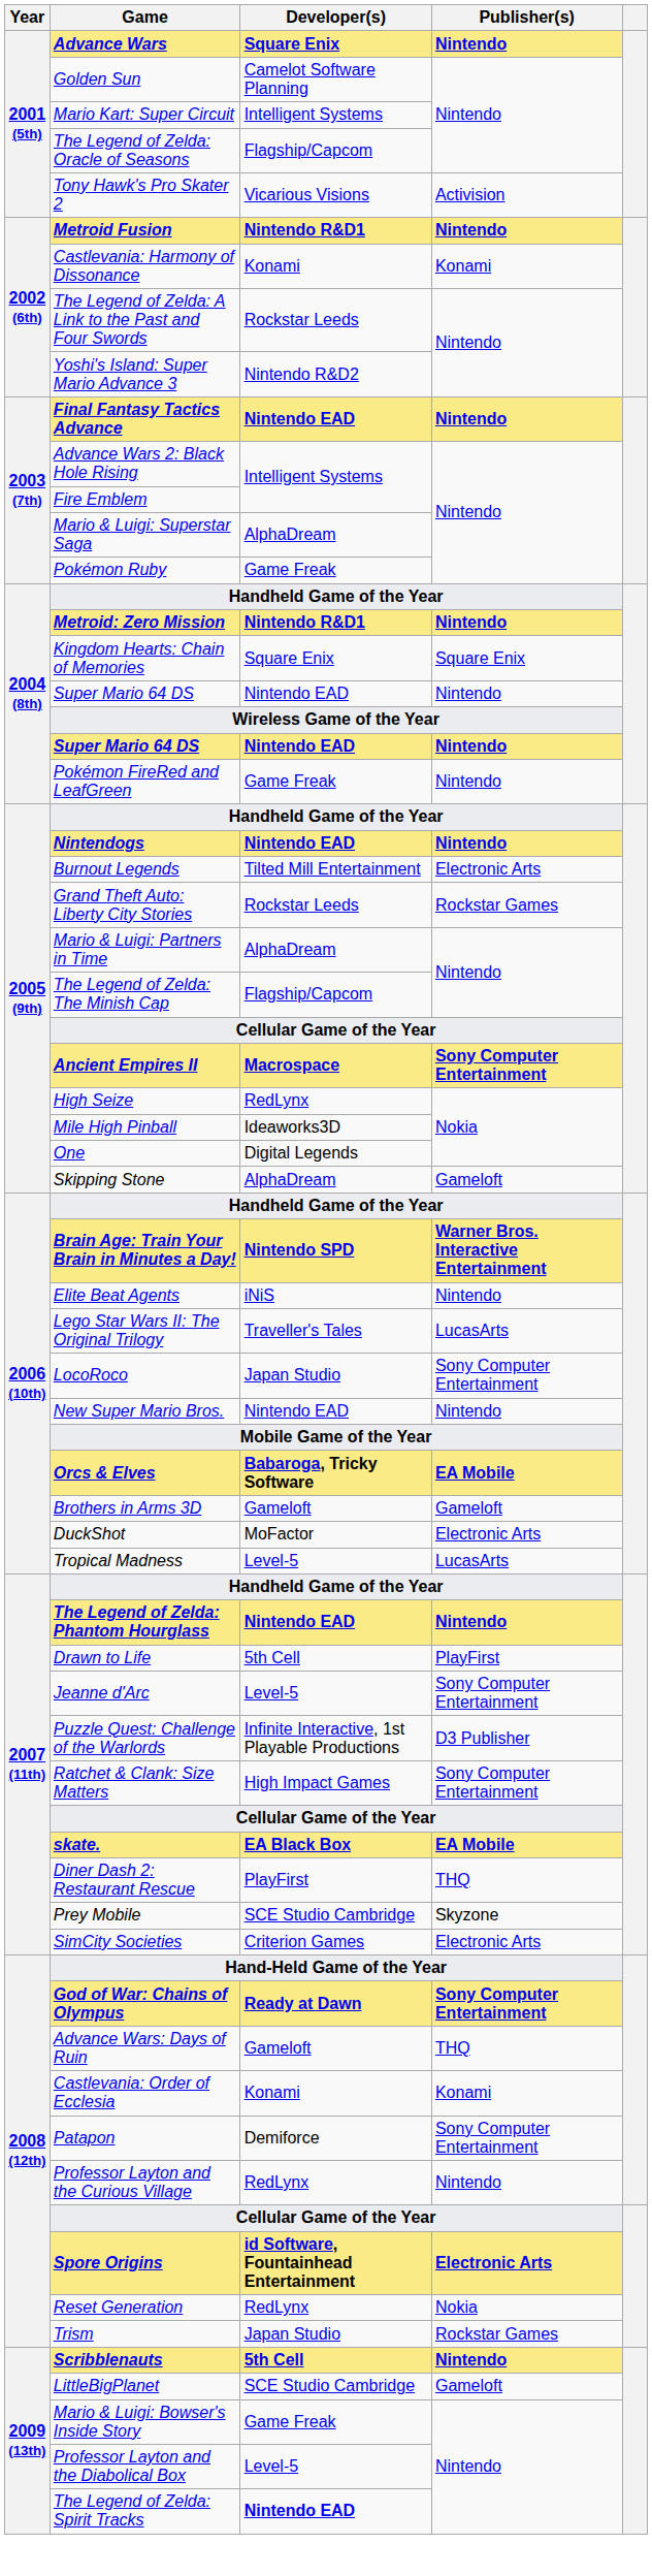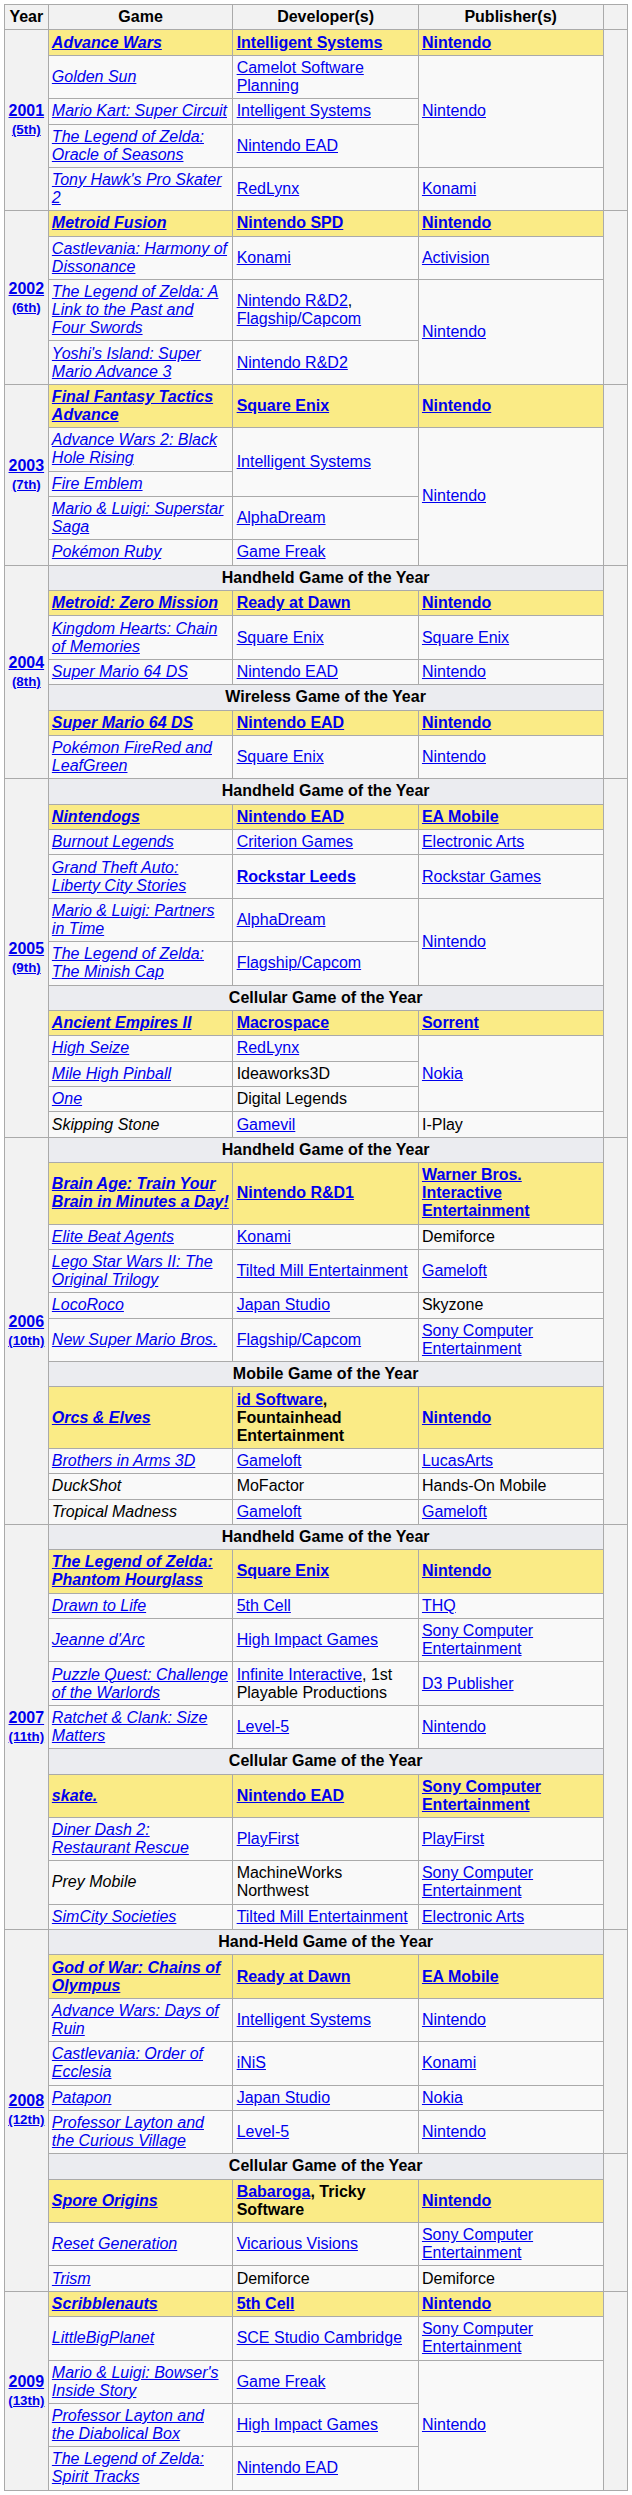Advance Wars | Developer(s): Square Enix -> Intelligent Systems
The Legend of Zelda: Oracle of Seasons | Developer(s): Flagship/Capcom -> Nintendo EAD
Tony Hawk's Pro Skater 2 | Developer(s): Vicarious Visions -> RedLynx
Tony Hawk's Pro Skater 2 | Publisher(s): Activision -> Konami
Metroid Fusion | Developer(s): Nintendo R&D1 -> Nintendo SPD
Castlevania: Harmony of Dissonance | Publisher(s): Konami -> Activision
The Legend of Zelda: A Link to the Past and Four Swords | Developer(s): Rockstar Leeds -> Nintendo R&D2, Flagship/Capcom
Final Fantasy Tactics Advance | Developer(s): Nintendo EAD -> Square Enix
Metroid: Zero Mission | Developer(s): Nintendo R&D1 -> Ready at Dawn
Pokémon FireRed and LeafGreen | Developer(s): Game Freak -> Square Enix
Nintendogs | Publisher(s): Nintendo -> EA Mobile
Burnout Legends | Developer(s): Tilted Mill Entertainment -> Criterion Games
Grand Theft Auto: Liberty City Stories | Developer(s): normal -> bold
Ancient Empires II | Publisher(s): Sony Computer Entertainment -> Sorrent
Skipping Stone | Developer(s): AlphaDream -> Gamevil
Skipping Stone | Publisher(s): Gameloft -> I-Play
Brain Age: Train Your Brain in Minutes a Day! | Developer(s): Nintendo SPD -> Nintendo R&D1
Elite Beat Agents | Developer(s): iNiS -> Konami
Elite Beat Agents | Publisher(s): Nintendo -> Demiforce
Lego Star Wars II: The Original Trilogy | Developer(s): Traveller's Tales -> Tilted Mill Entertainment
Lego Star Wars II: The Original Trilogy | Publisher(s): LucasArts -> Gameloft
LocoRoco | Publisher(s): Sony Computer Entertainment -> Skyzone
New Super Mario Bros. | Developer(s): Nintendo EAD -> Flagship/Capcom
New Super Mario Bros. | Publisher(s): Nintendo -> Sony Computer Entertainment
Orcs & Elves | Developer(s): Babaroga, Tricky Software -> id Software, Fountainhead Entertainment
Orcs & Elves | Publisher(s): EA Mobile -> Nintendo
Brothers in Arms 3D | Publisher(s): Gameloft -> LucasArts
DuckShot | Publisher(s): Electronic Arts -> Hands-On Mobile
Tropical Madness | Developer(s): Level-5 -> Gameloft
Tropical Madness | Publisher(s): LucasArts -> Gameloft
The Legend of Zelda: Phantom Hourglass | Developer(s): Nintendo EAD -> Square Enix
Drawn to Life | Publisher(s): PlayFirst -> THQ
Jeanne d'Arc | Developer(s): Level-5 -> High Impact Games
Ratchet & Clank: Size Matters | Developer(s): High Impact Games -> Level-5
Ratchet & Clank: Size Matters | Publisher(s): Sony Computer Entertainment -> Nintendo
skate. | Developer(s): EA Black Box -> Nintendo EAD
skate. | Publisher(s): EA Mobile -> Sony Computer Entertainment
Diner Dash 2: Restaurant Rescue | Publisher(s): THQ -> PlayFirst
Prey Mobile | Developer(s): SCE Studio Cambridge -> MachineWorks Northwest
Prey Mobile | Publisher(s): Skyzone -> Sony Computer Entertainment
SimCity Societies | Developer(s): Criterion Games -> Tilted Mill Entertainment
God of War: Chains of Olympus | Publisher(s): Sony Computer Entertainment -> EA Mobile
Advance Wars: Days of Ruin | Developer(s): Gameloft -> Intelligent Systems
Advance Wars: Days of Ruin | Publisher(s): THQ -> Nintendo
Castlevania: Order of Ecclesia | Developer(s): Konami -> iNiS
Patapon | Developer(s): Demiforce -> Japan Studio
Patapon | Publisher(s): Sony Computer Entertainment -> Nokia
Professor Layton and the Curious Village | Developer(s): RedLynx -> Level-5
Spore Origins | Developer(s): id Software, Fountainhead Entertainment -> Babaroga, Tricky Software
Spore Origins | Publisher(s): Electronic Arts -> Nintendo
Reset Generation | Developer(s): RedLynx -> Vicarious Visions
Reset Generation | Publisher(s): Nokia -> Sony Computer Entertainment
Trism | Developer(s): Japan Studio -> Demiforce
Trism | Publisher(s): Rockstar Games -> Demiforce
LittleBigPlanet | Publisher(s): Gameloft -> Sony Computer Entertainment
Professor Layton and the Diabolical Box | Developer(s): Level-5 -> High Impact Games
The Legend of Zelda: Spirit Tracks | Developer(s): bold -> normal
